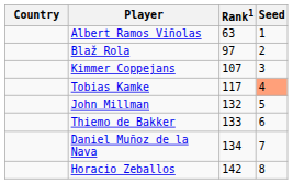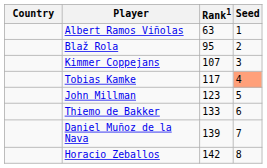Blaž Rola | Rank1: 97 -> 95
John Millman | Rank1: 132 -> 123
Daniel Muñoz de la Nava | Rank1: 134 -> 139
